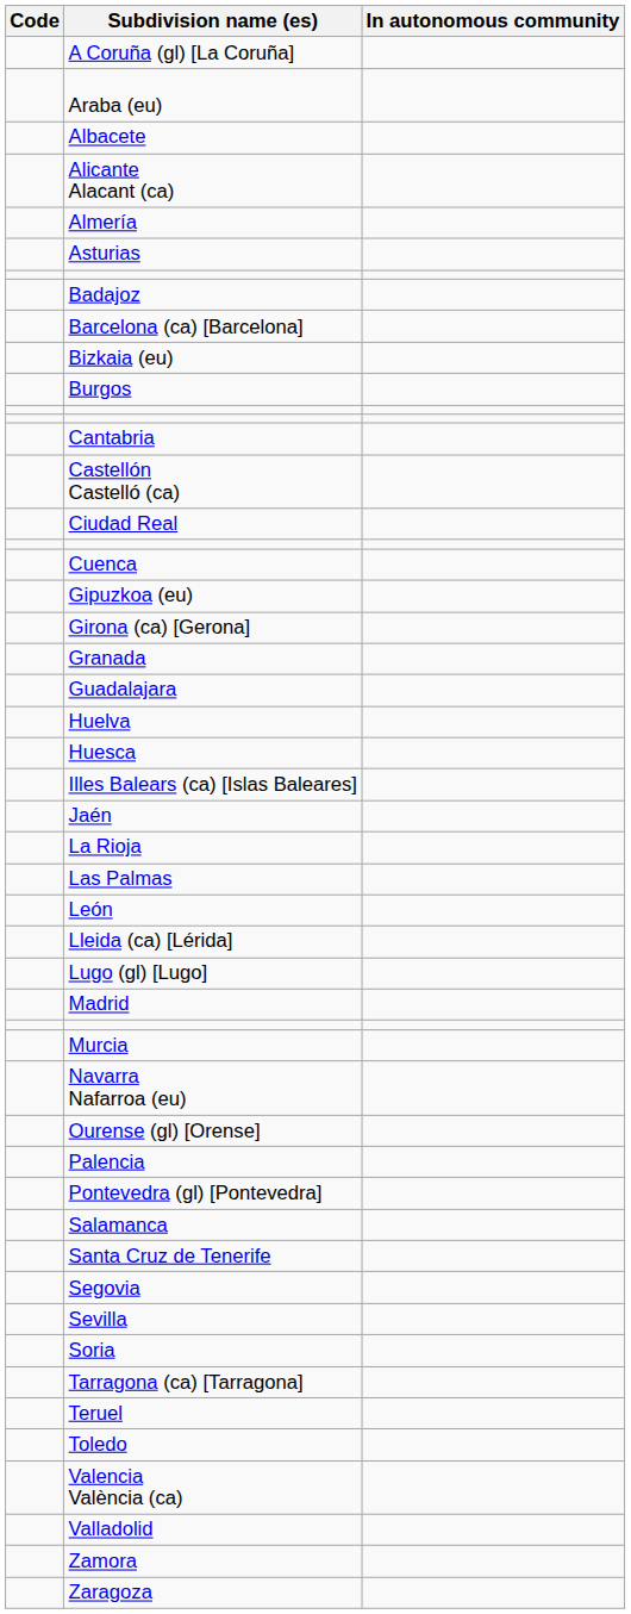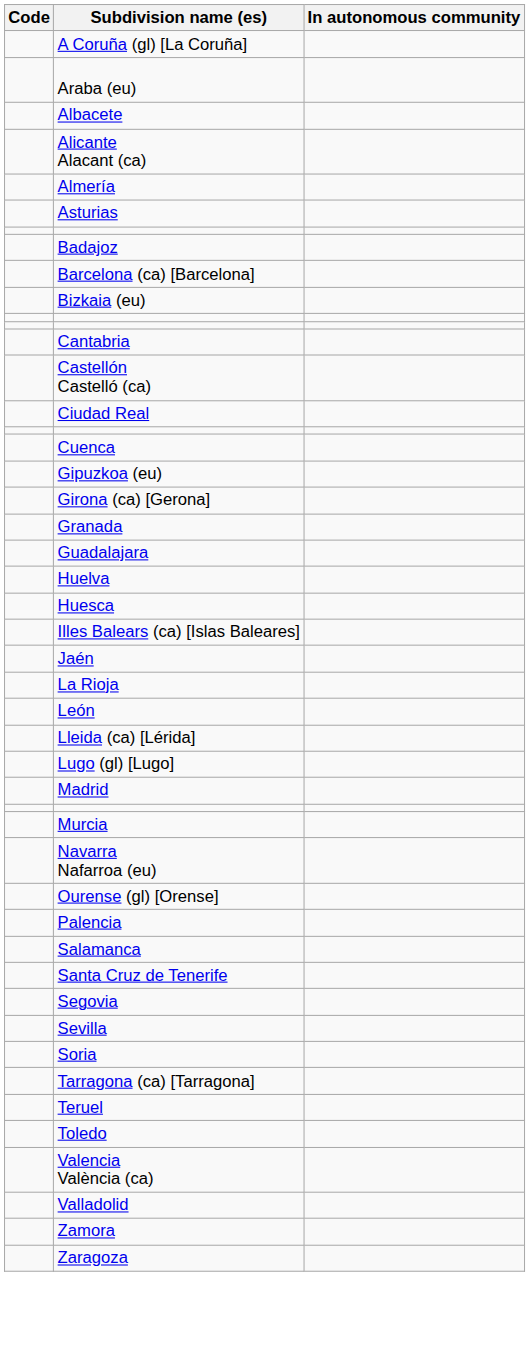- row: Burgos
- row: Las Palmas
- row: Pontevedra (gl) [Pontevedra]
